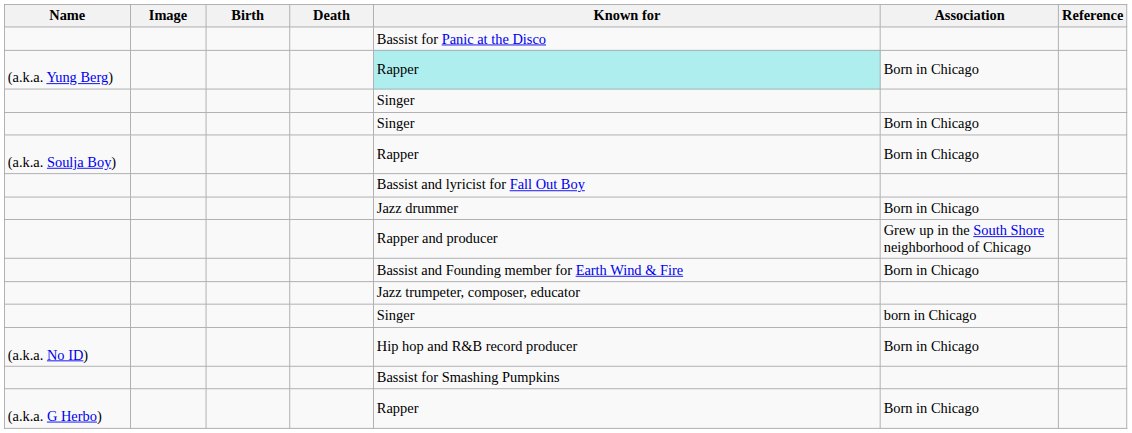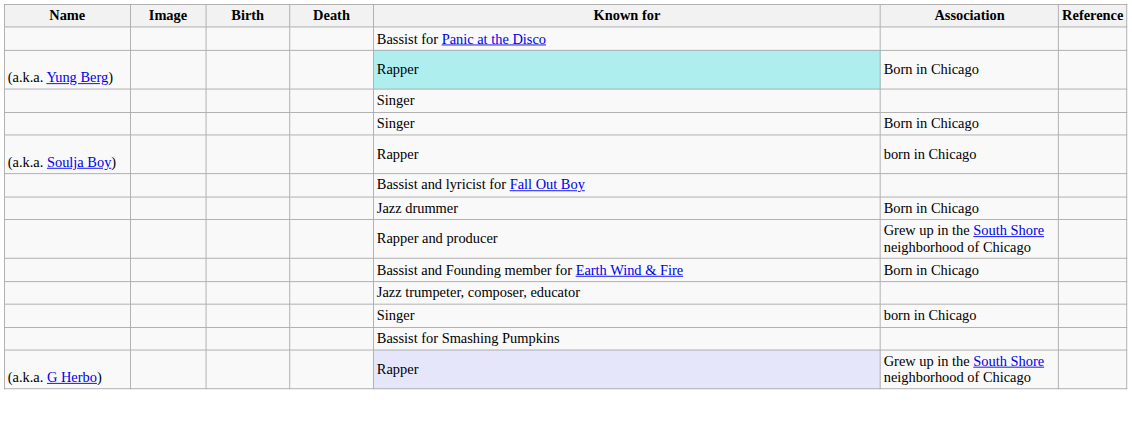(a.k.a. Soulja Boy) | Association: Born in Chicago -> born in Chicago
- row: (a.k.a. No ID) | Hip hop and R&B record producer | Born in Chicago
(a.k.a. G Herbo) | Known for: no background -> lavender background
(a.k.a. G Herbo) | Association: Born in Chicago -> Grew up in the South Shore neighborhood of Chicago
